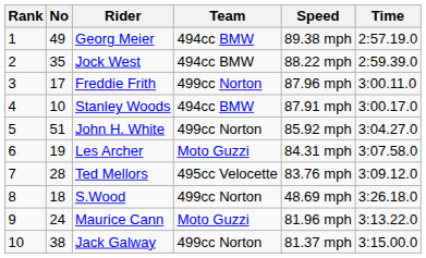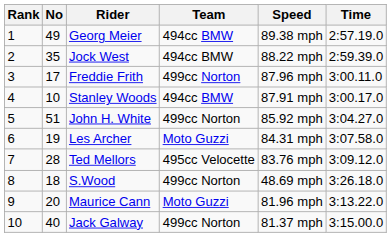Maurice Cann | No: 24 -> 20
Jack Galway | No: 38 -> 40
